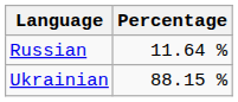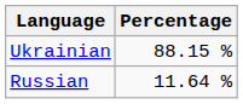rows swapped: Ukrainian <-> Russian
